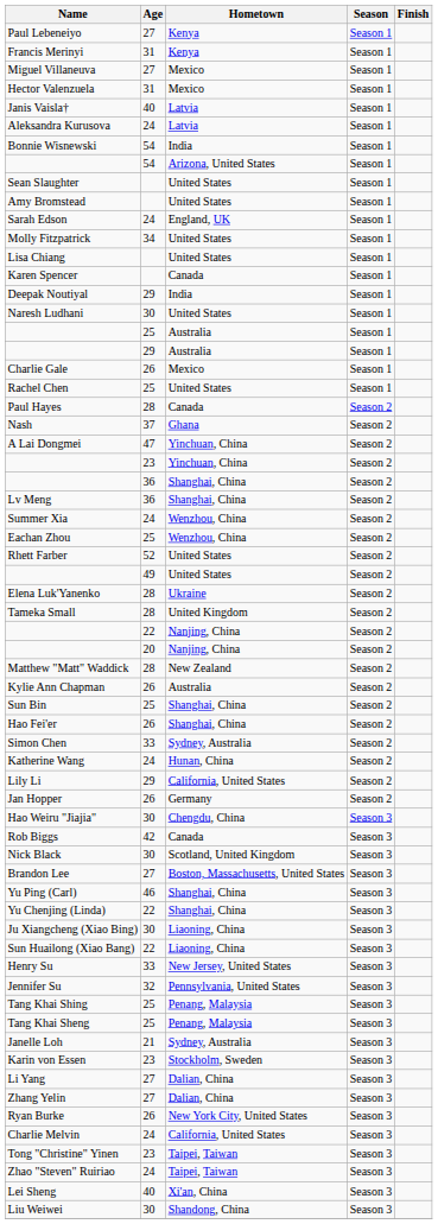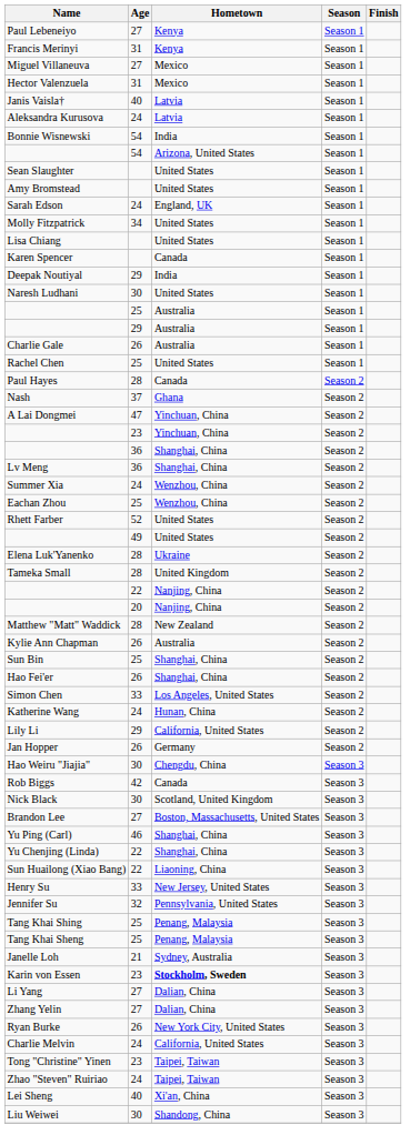Charlie Gale | Hometown: Mexico -> Australia
Simon Chen | Hometown: Sydney, Australia -> Los Angeles, United States
- row: Ju Xiangcheng (Xiao Bing) | 30 | Liaoning, China | Season 3
Karin von Essen | Hometown: normal -> bold
